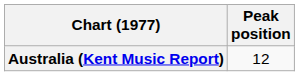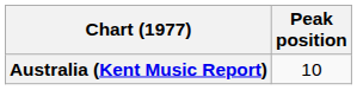Australia (Kent Music Report) | Peak position: 12 -> 10
